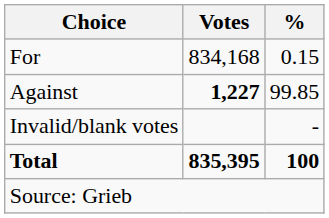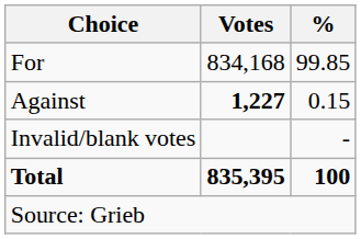For | %: 0.15 -> 99.85
Against | %: 99.85 -> 0.15
